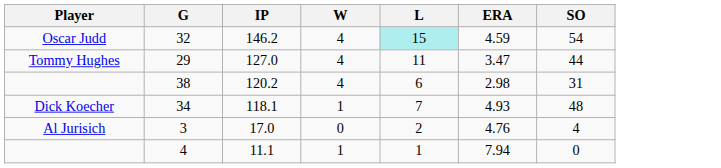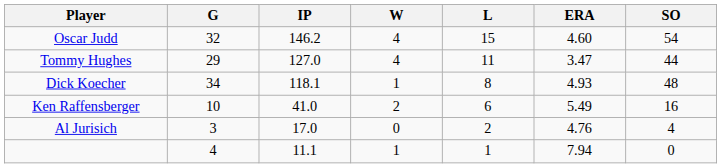32 | L: paleturquoise background -> no background
32 | ERA: 4.59 -> 4.60
- row: 38 | 120.2 | 4 | 6 | 2.98 | 31
34 | L: 7 -> 8
+ row: Ken Raffensberger | 10 | 41.0 | 2 | 6 | 5.49 | 16
